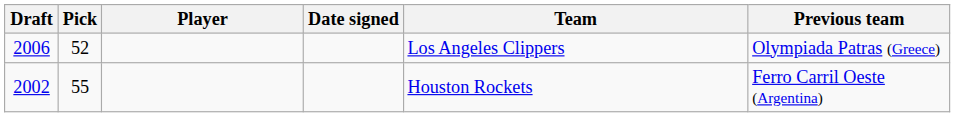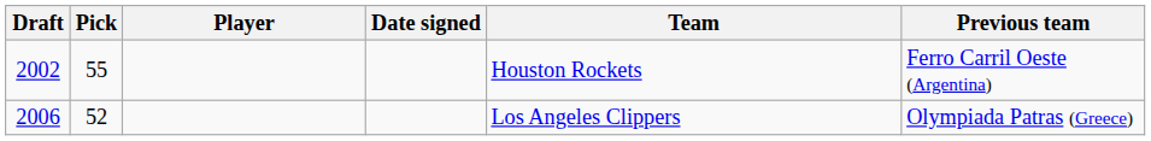rows swapped: 2002 <-> 2006
